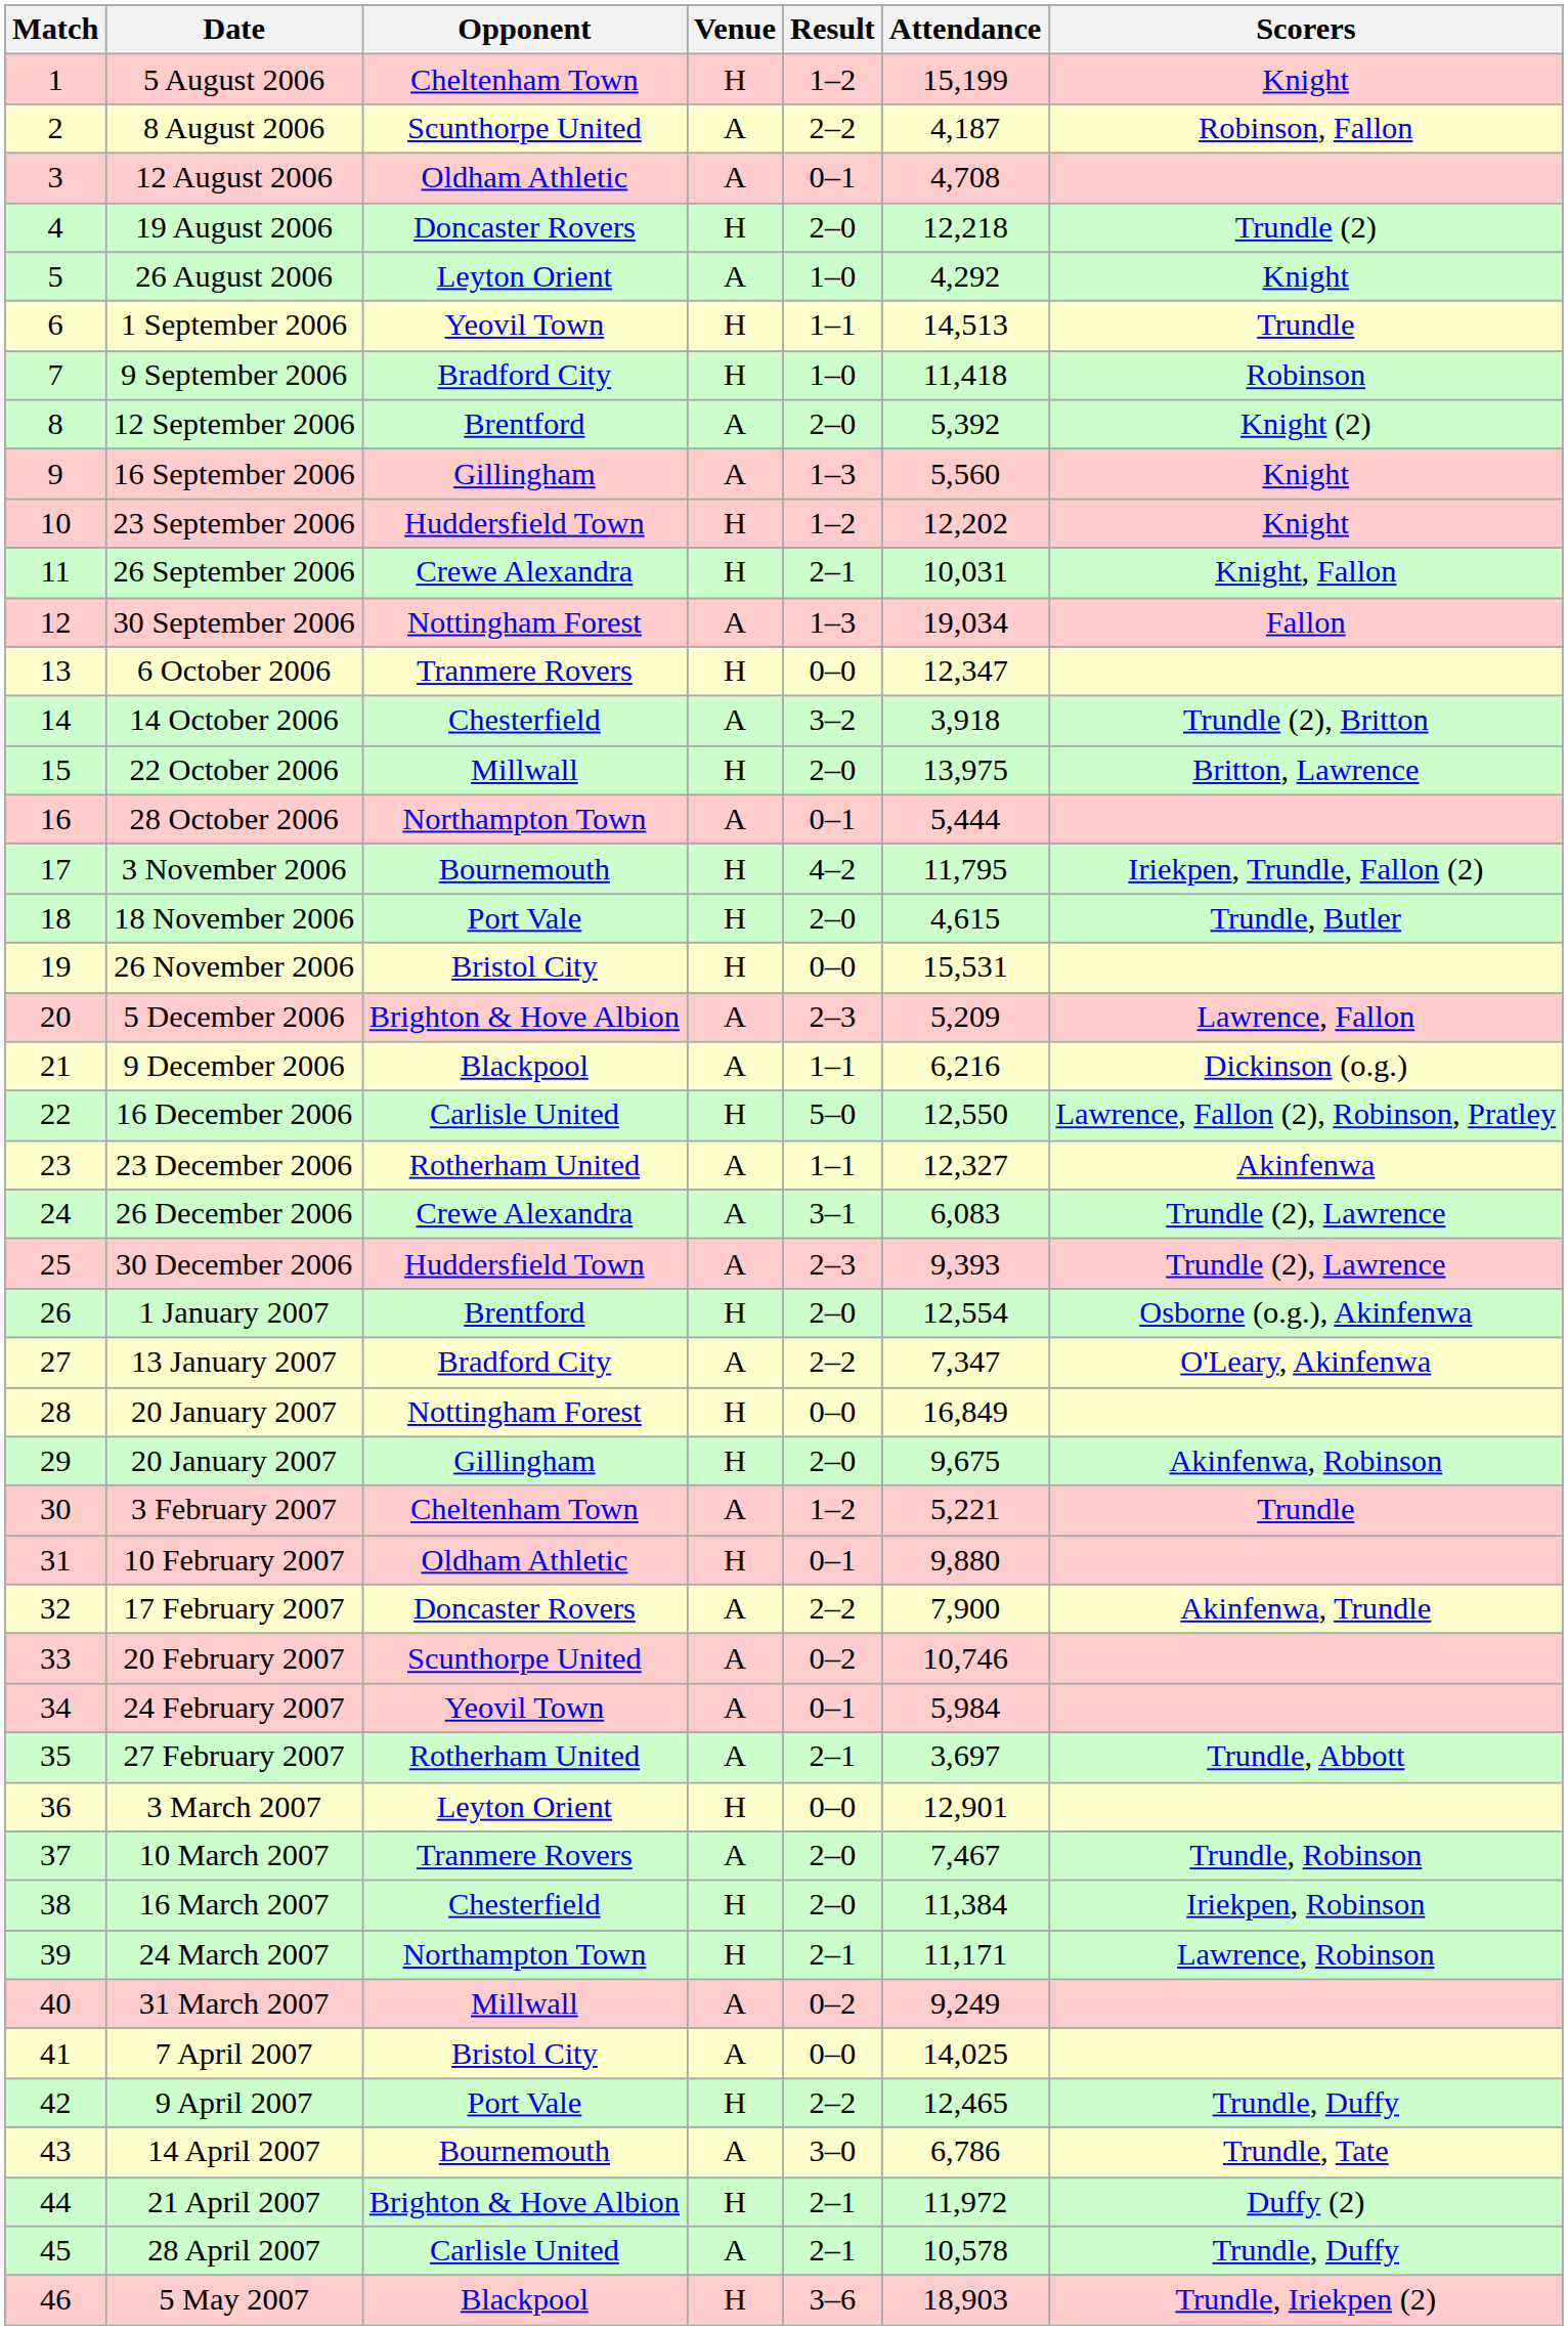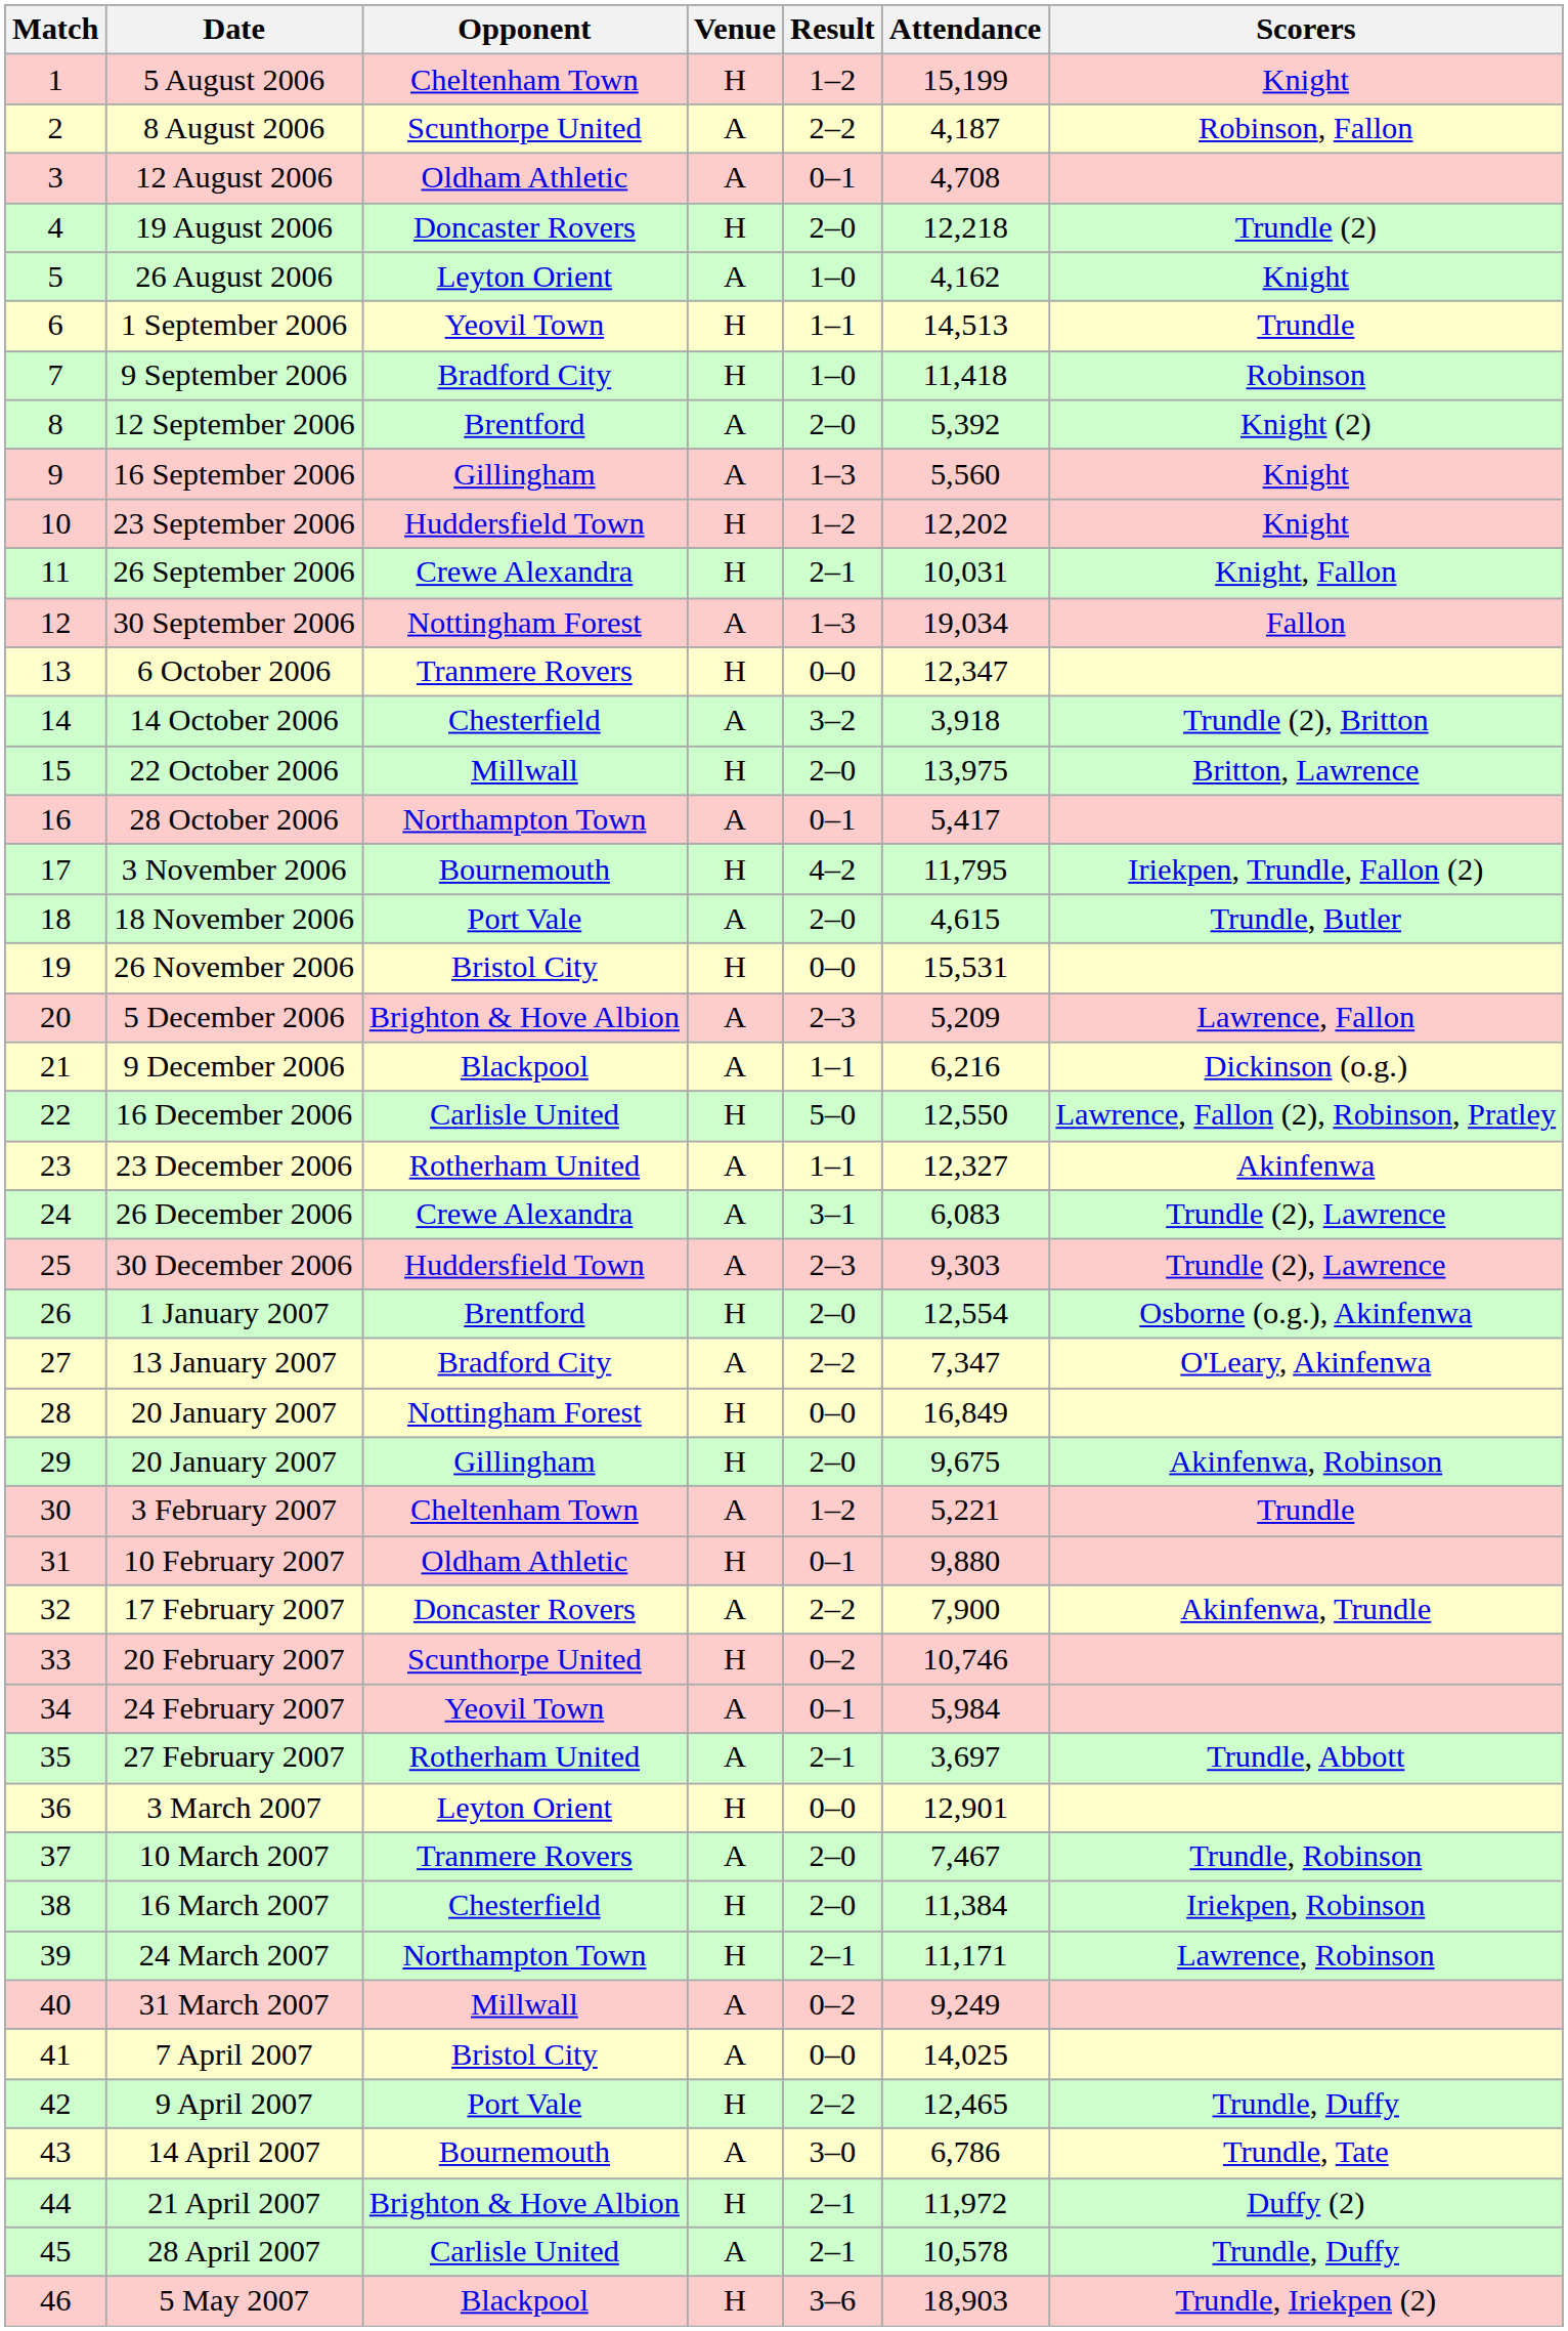26 August 2006 | Attendance: 4,292 -> 4,162
28 October 2006 | Attendance: 5,444 -> 5,417
18 November 2006 | Venue: H -> A
30 December 2006 | Attendance: 9,393 -> 9,303
20 February 2007 | Venue: A -> H
